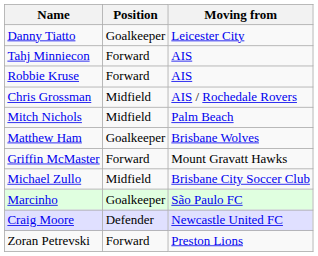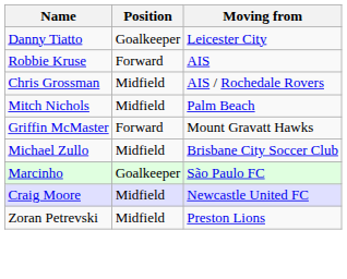- row: Tahj Minniecon | Forward | AIS
- row: Matthew Ham | Goalkeeper | Brisbane Wolves
Craig Moore | Position: Defender -> Midfield
Zoran Petrevski | Position: Forward -> Midfield
